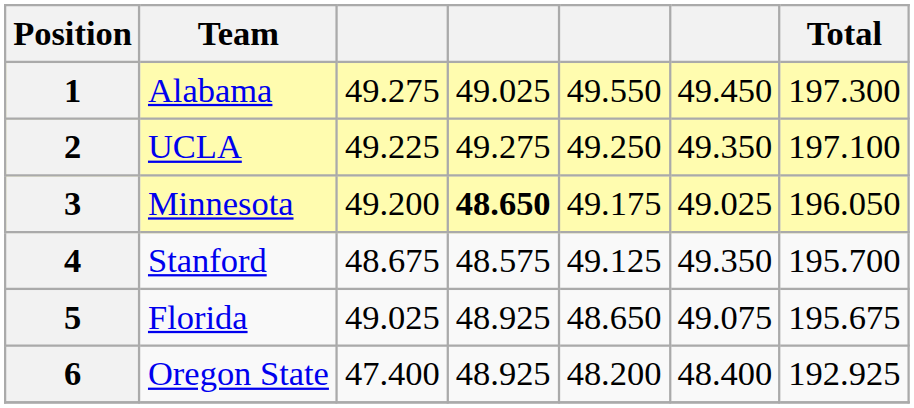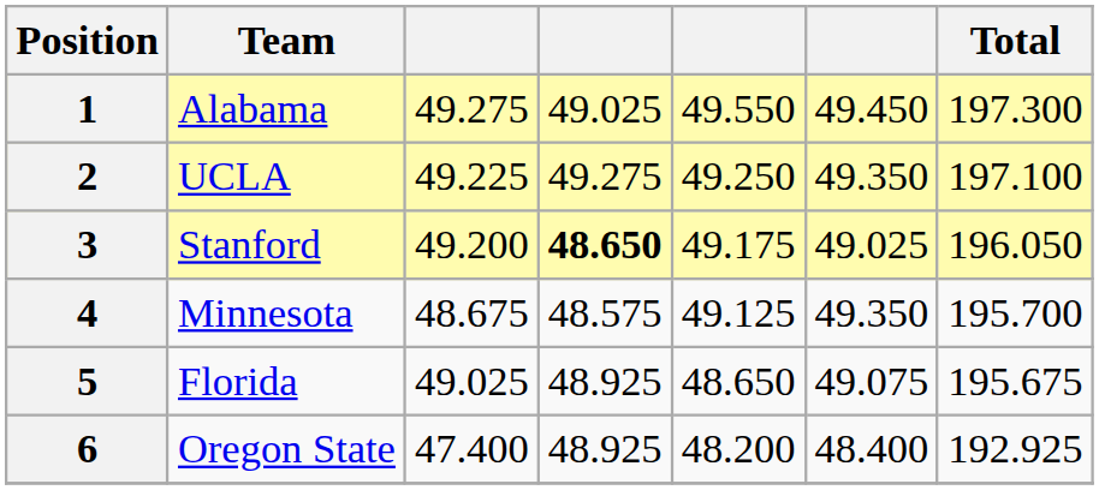3 | Team: Minnesota -> Stanford
4 | Team: Stanford -> Minnesota
